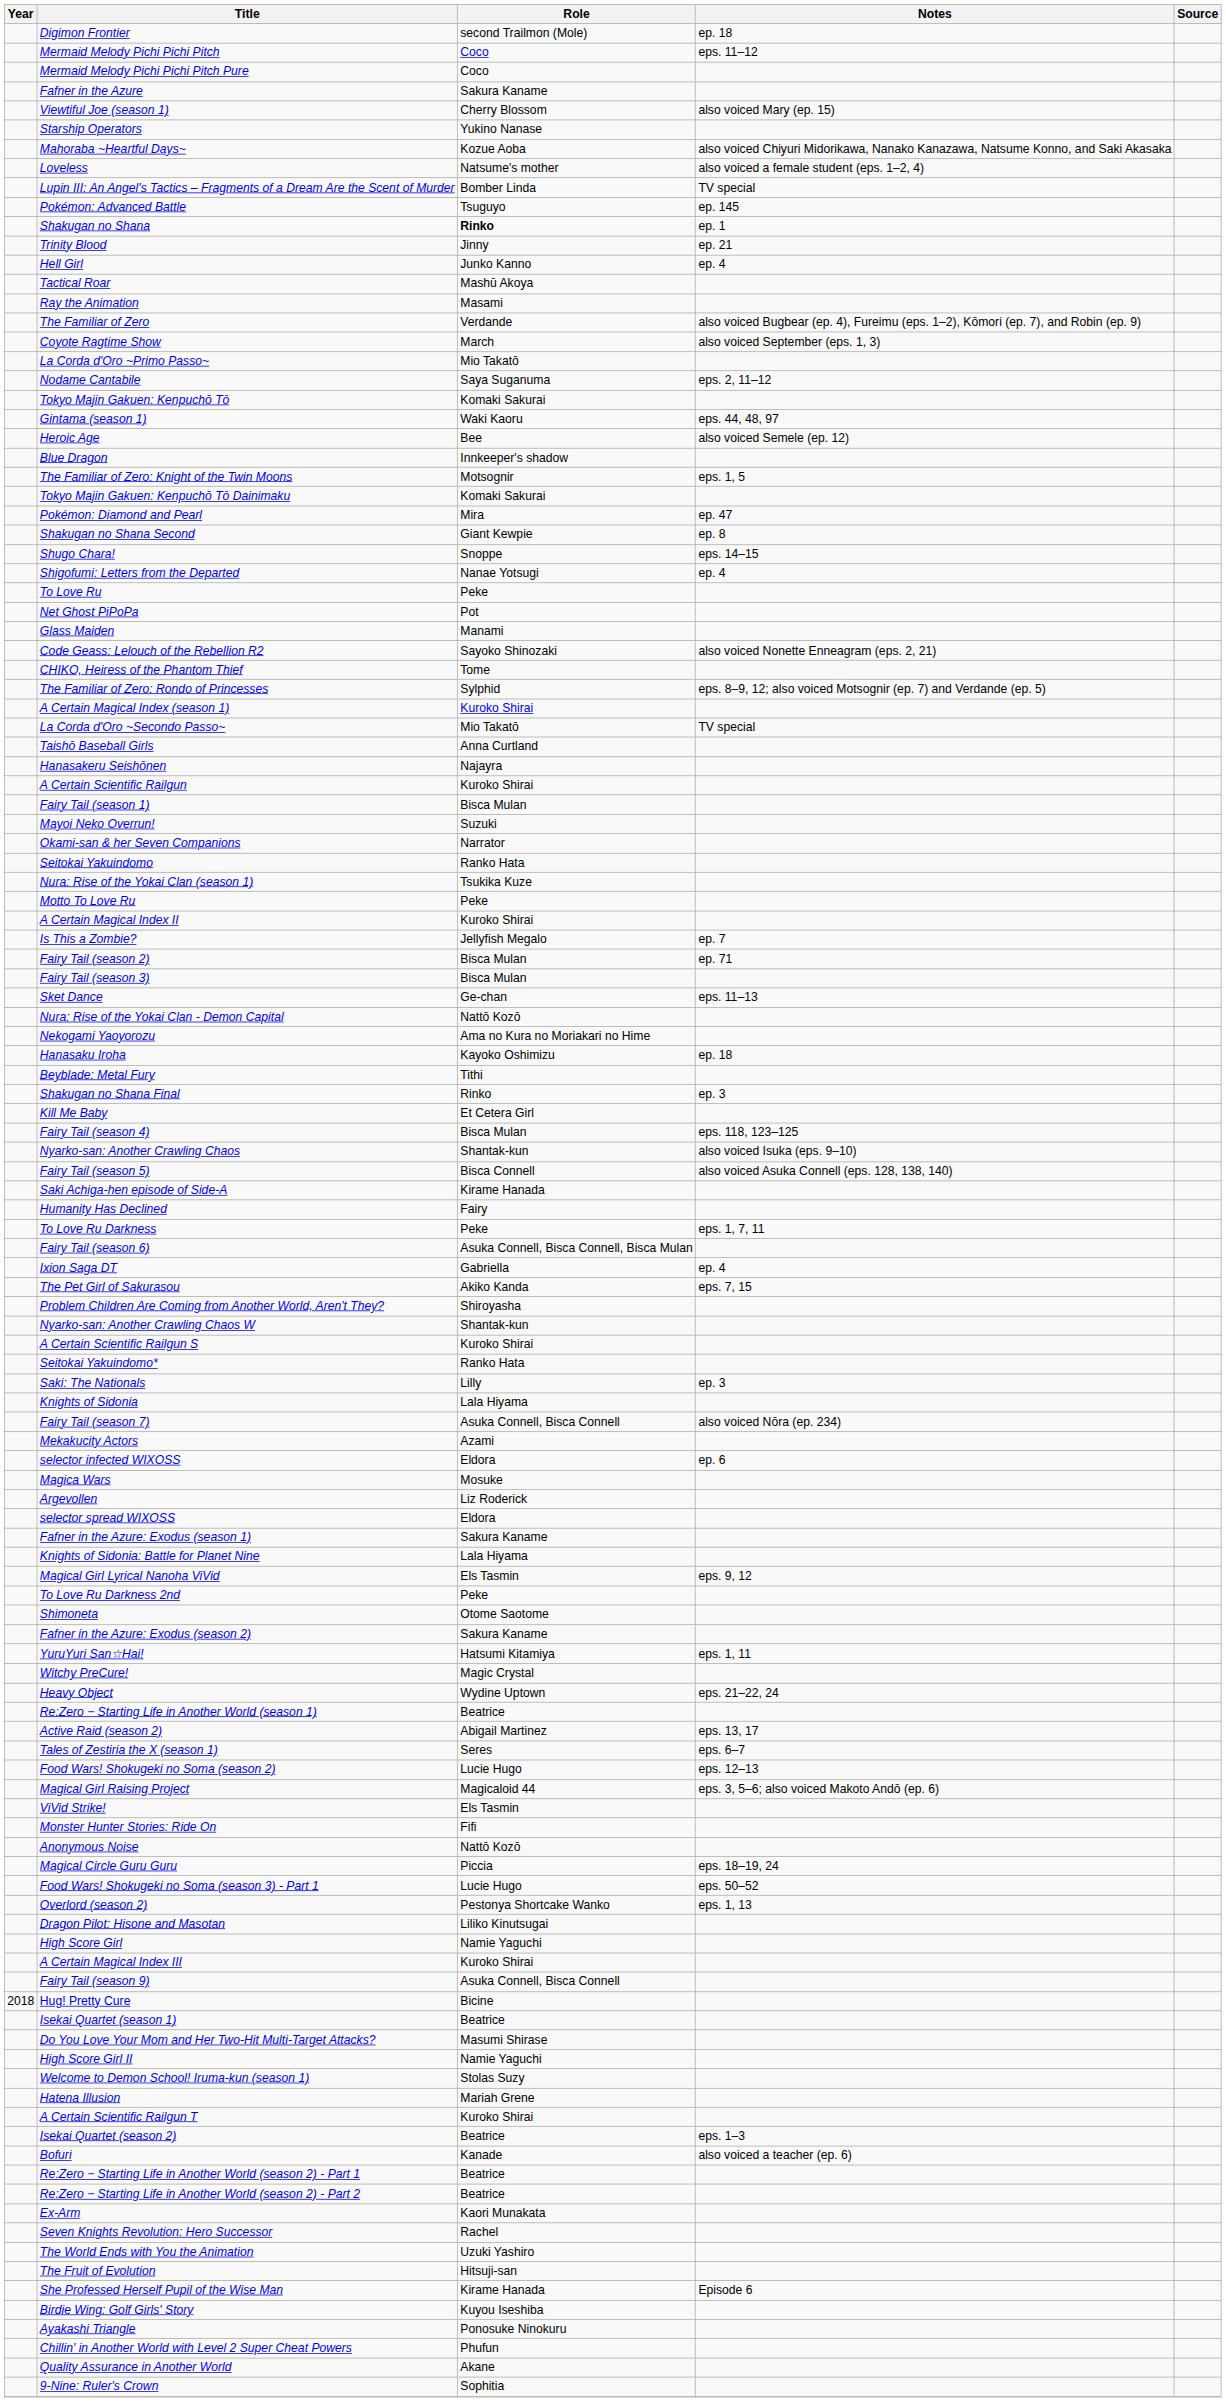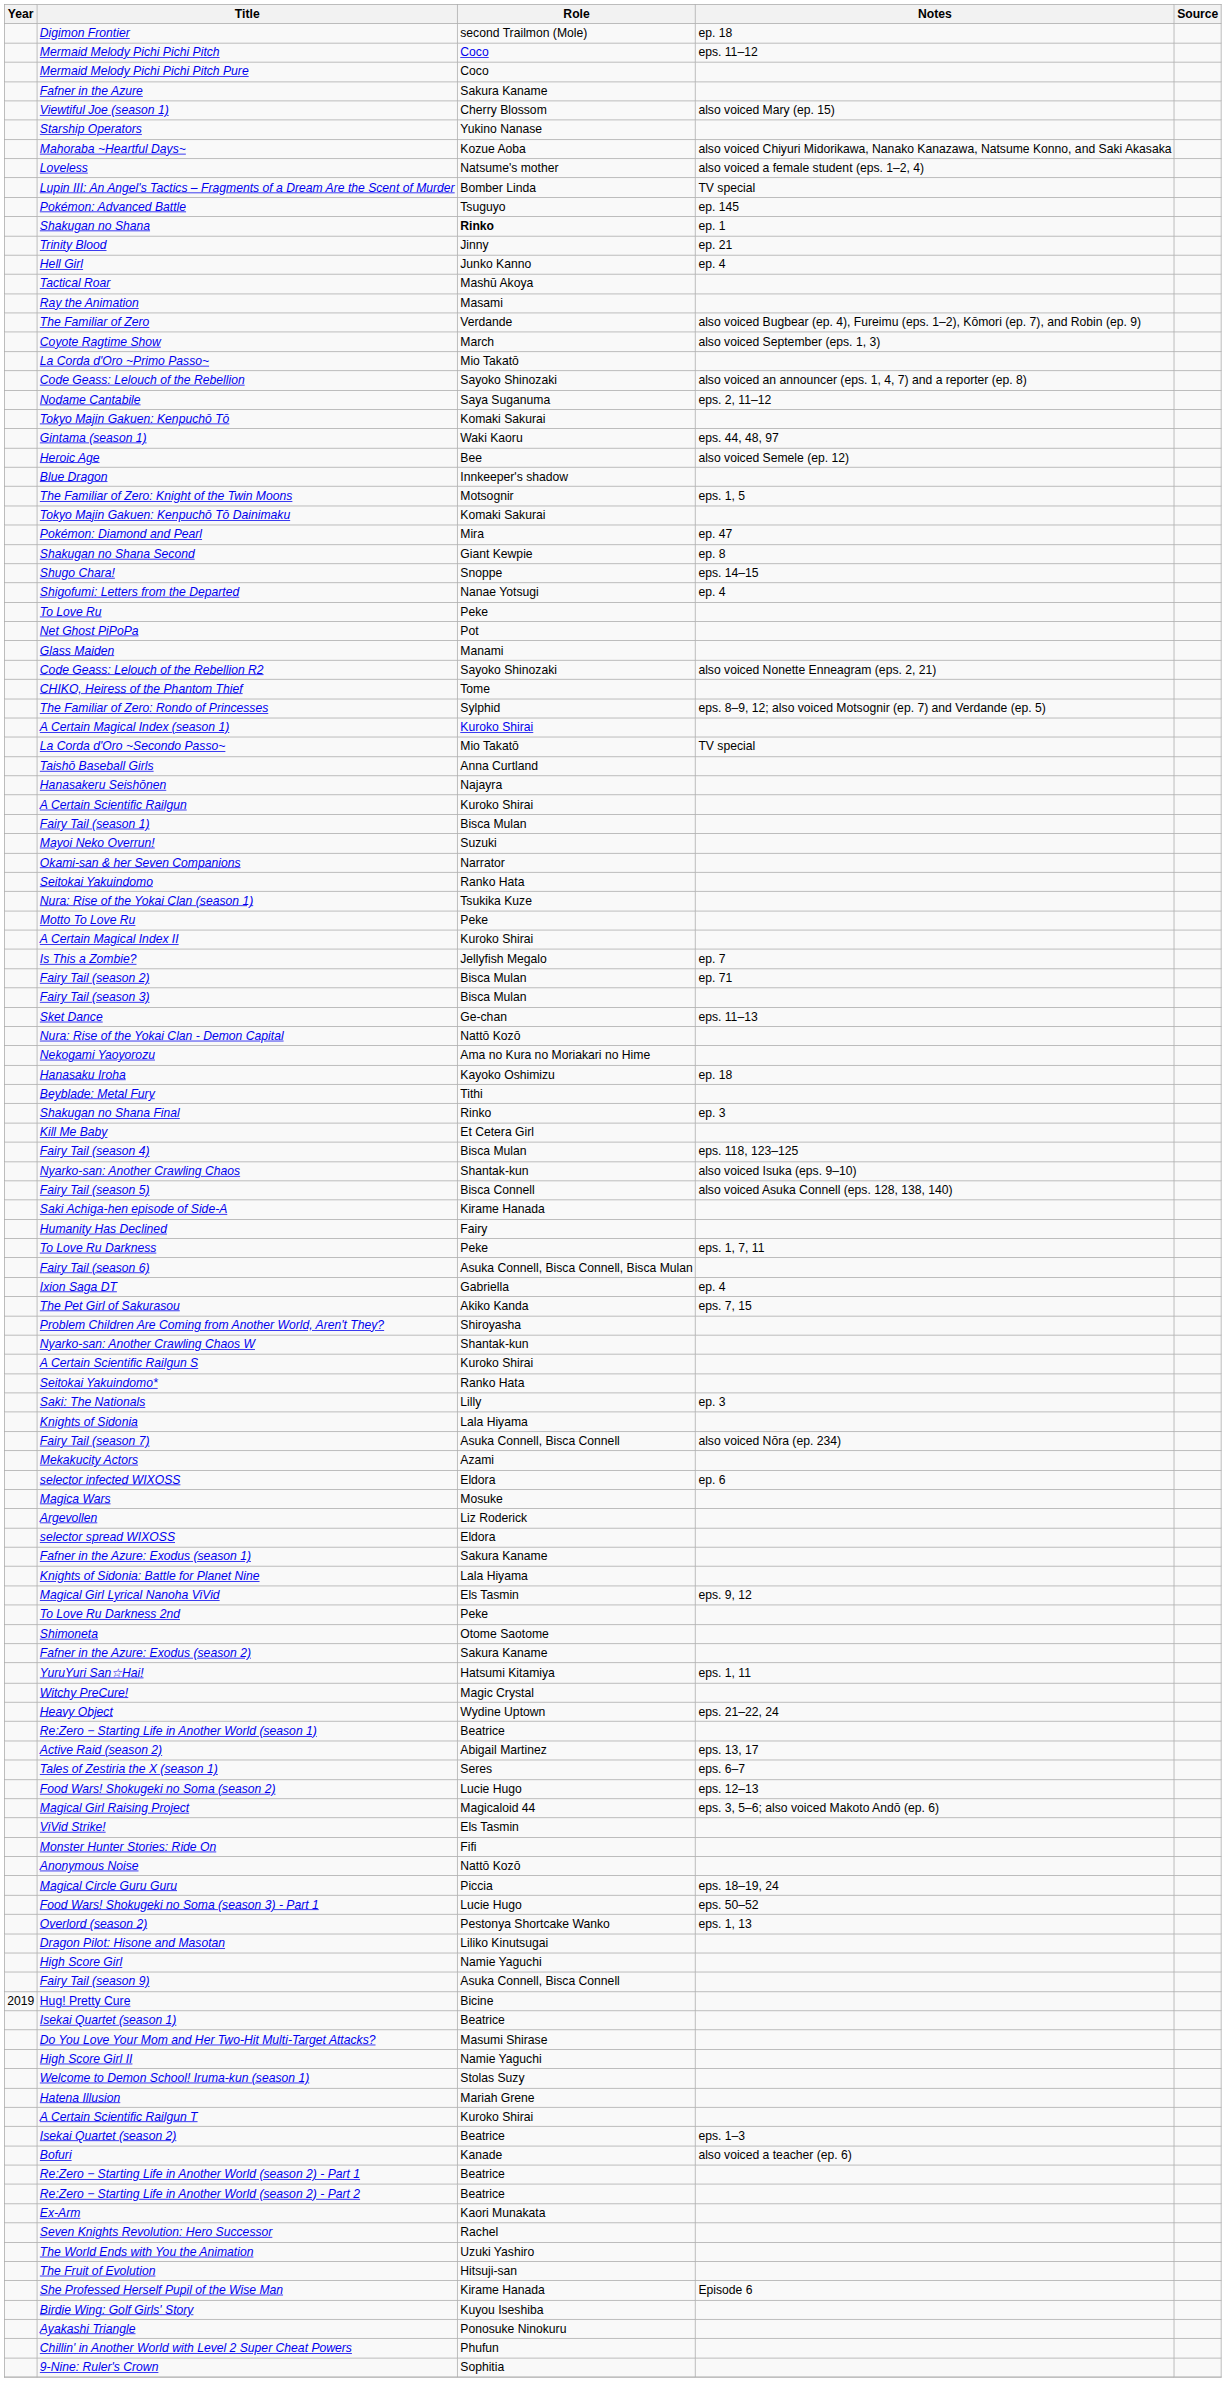+ row: Code Geass: Lelouch of the Rebellion | Sayoko Shinozaki | also voiced an announcer (eps. 1, 4, 7) and a reporter (ep. 8)
- row: A Certain Magical Index III | Kuroko Shirai
Hug! Pretty Cure | Year: 2018 -> 2019
- row: Quality Assurance in Another World | Akane
